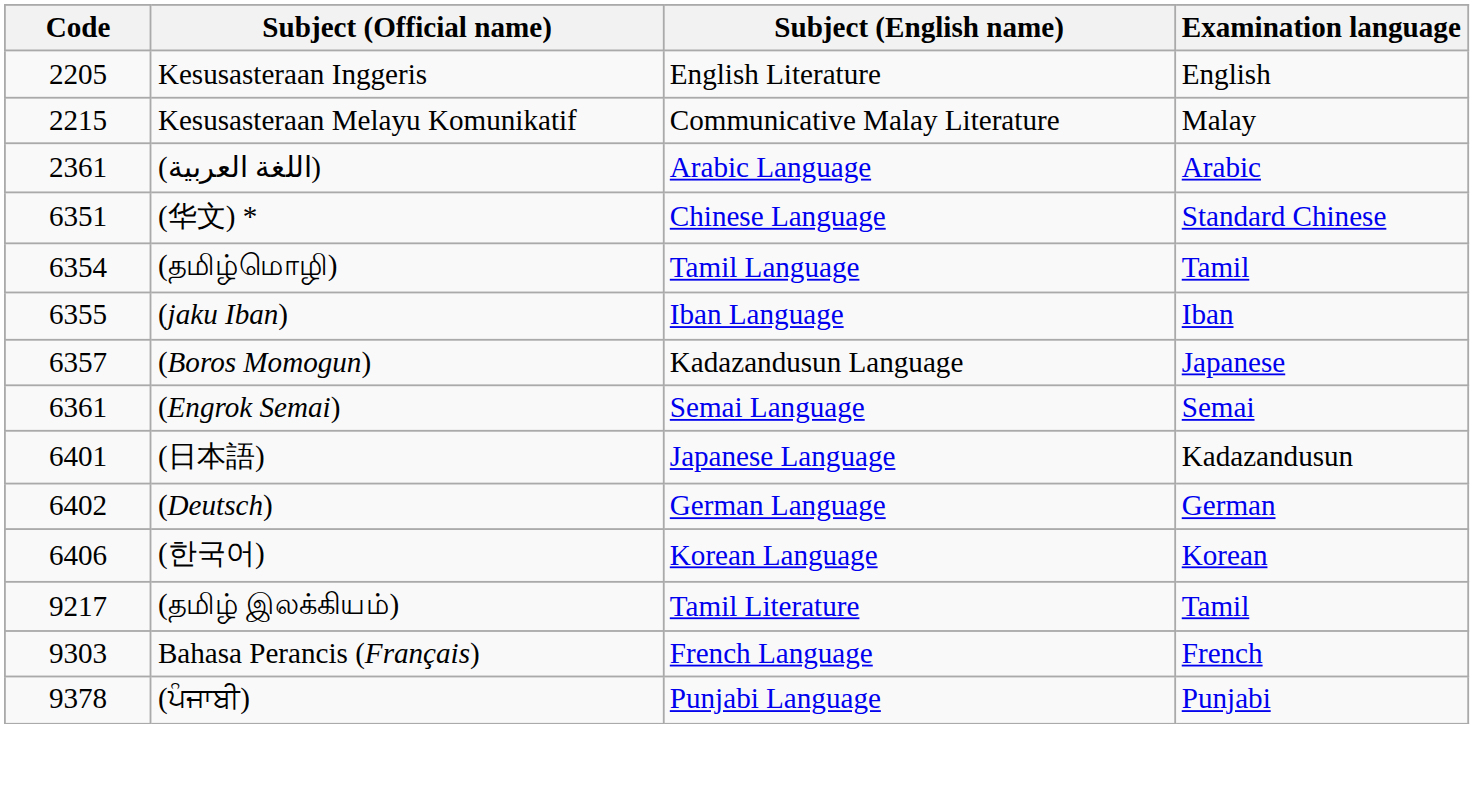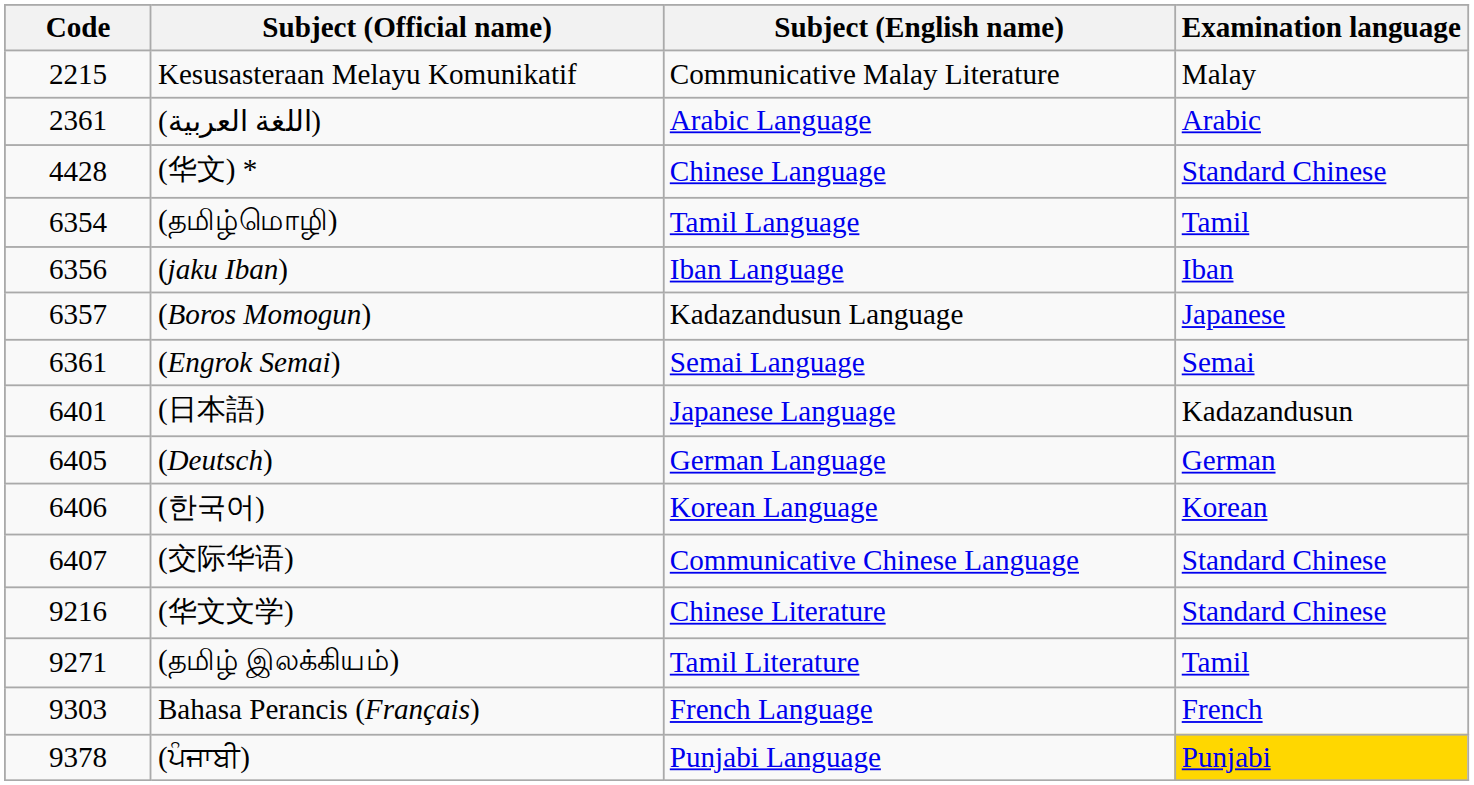- row: 2205 | Kesusasteraan Inggeris | English Literature | English
(华文) * | Code: 6351 -> 4428
(jaku Iban) | Code: 6355 -> 6356
(Deutsch) | Code: 6402 -> 6405
+ row: 6407 | (交际华语) | Communicative Chinese Language | Standard Chinese
+ row: 9216 | (华文文学) | Chinese Literature | Standard Chinese
(தமிழ் இலக்கியம்) | Code: 9217 -> 9271
(ਪੰਜਾਬੀ) | Examination language: no background -> gold background
